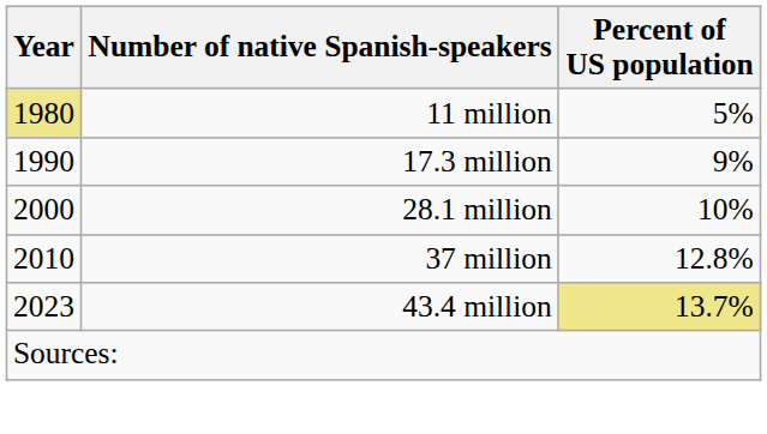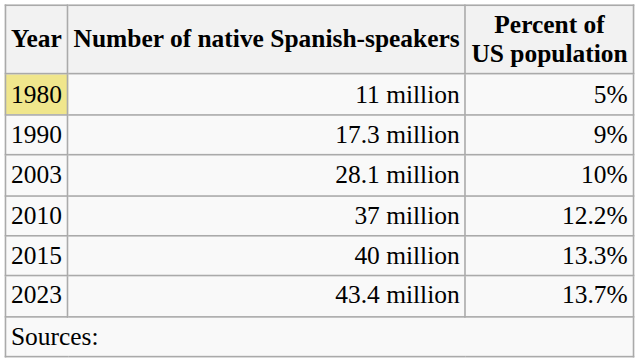28.1 million | Year: 2000 -> 2003
37 million | Percent of US population: 12.8% -> 12.2%
+ row: 2015 | 40 million | 13.3%
43.4 million | Percent of US population: khaki background -> no background
